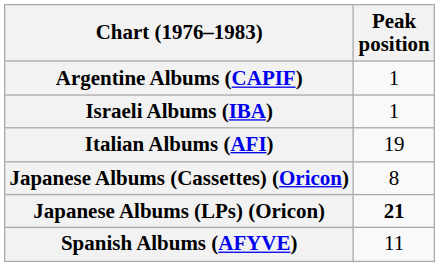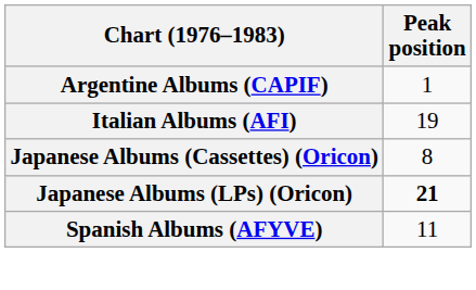- row: Israeli Albums (IBA) | 1
